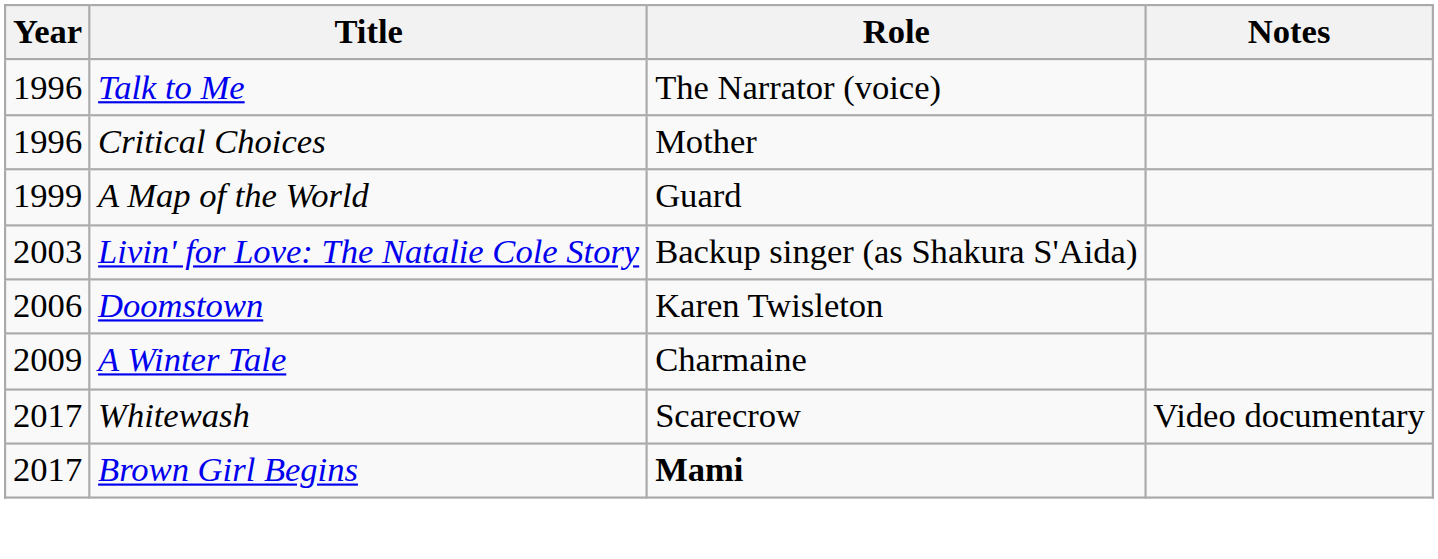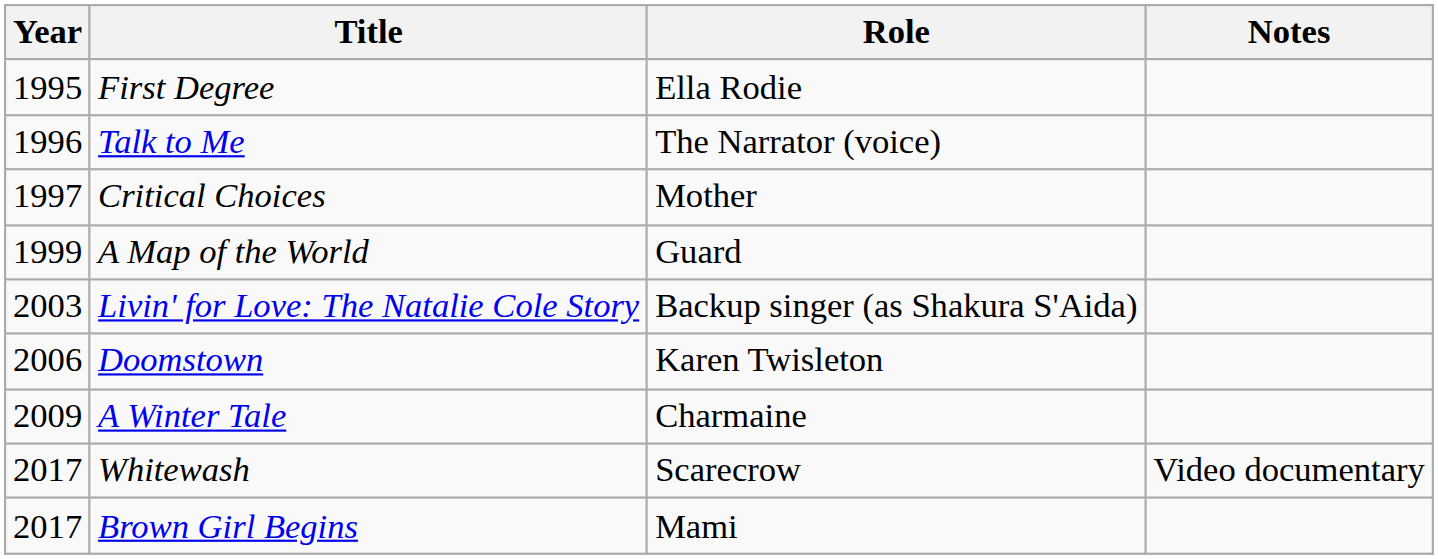+ row: 1995 | First Degree | Ella Rodie
Critical Choices | Year: 1996 -> 1997
Brown Girl Begins | Role: bold -> normal
